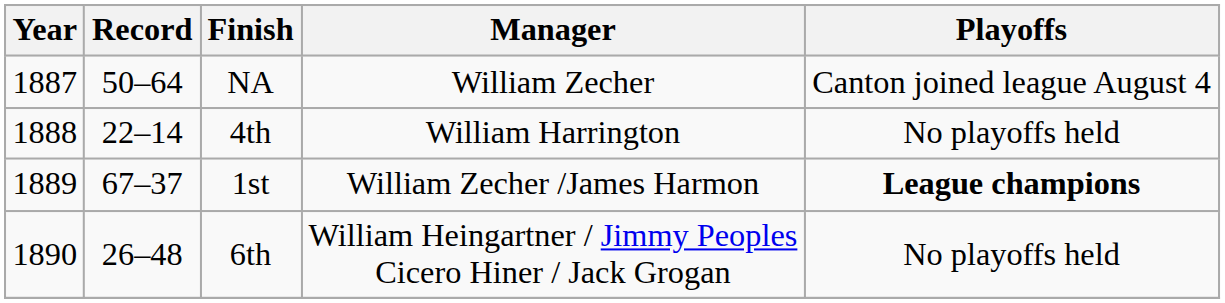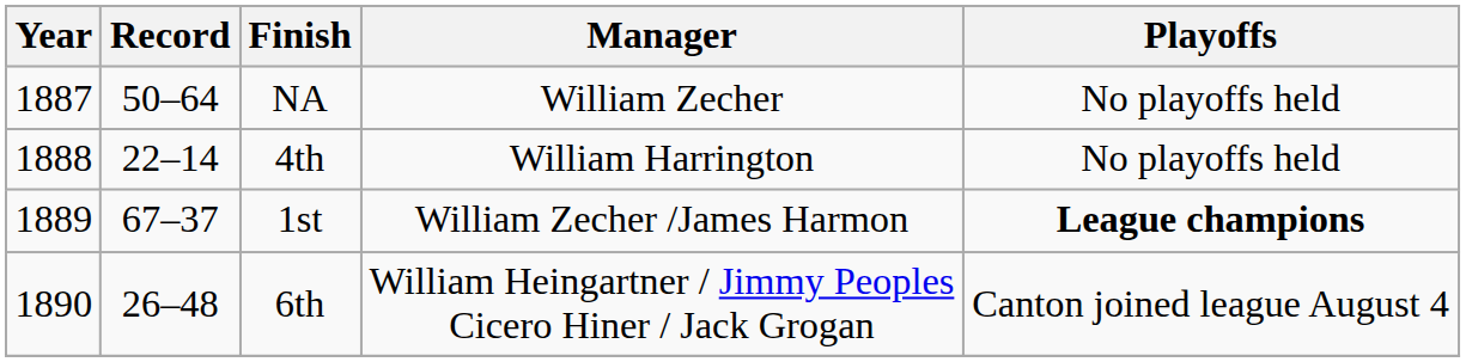NA | Playoffs: Canton joined league August 4 -> No playoffs held
6th | Playoffs: No playoffs held -> Canton joined league August 4
